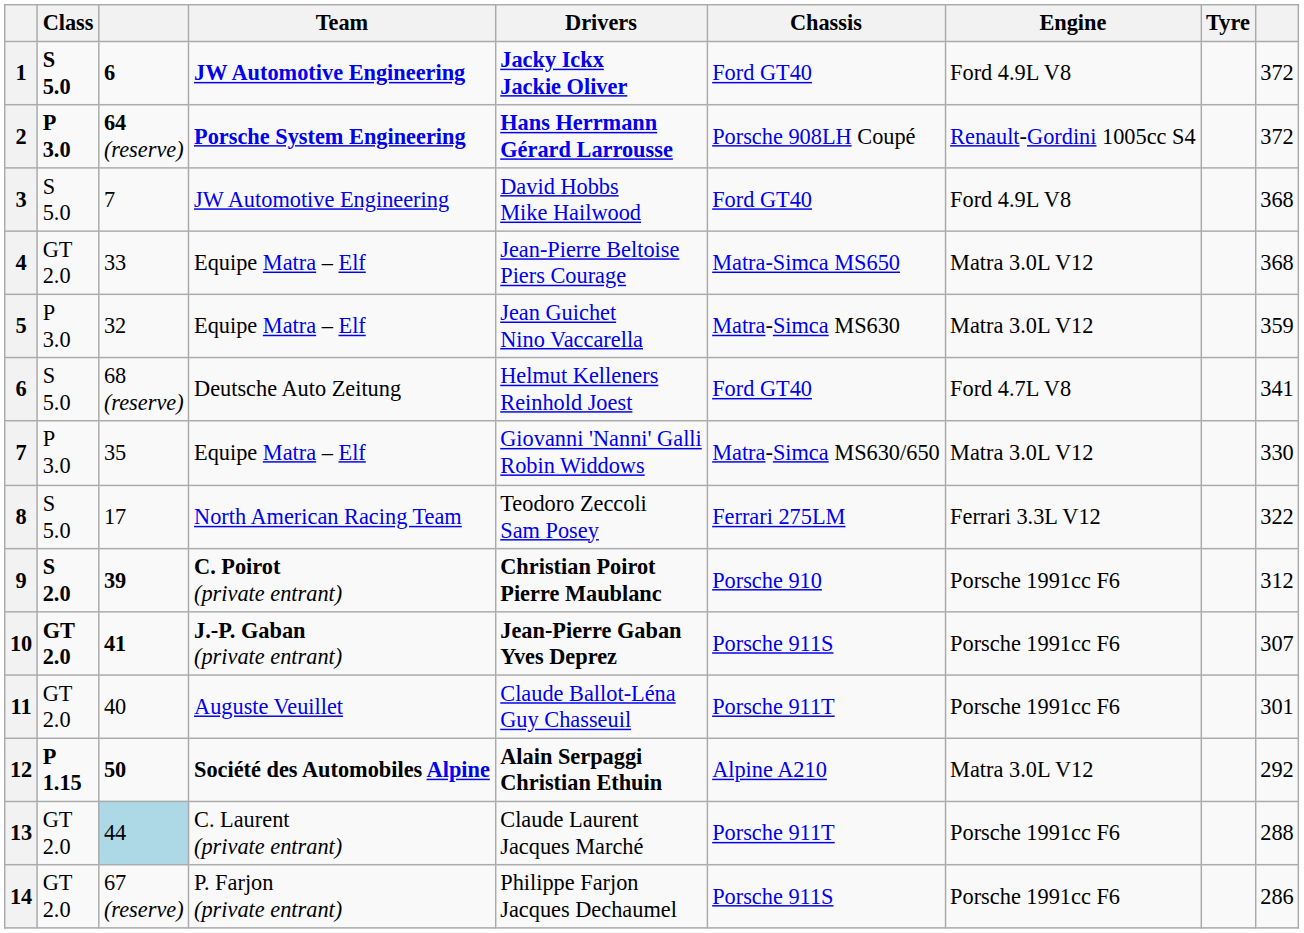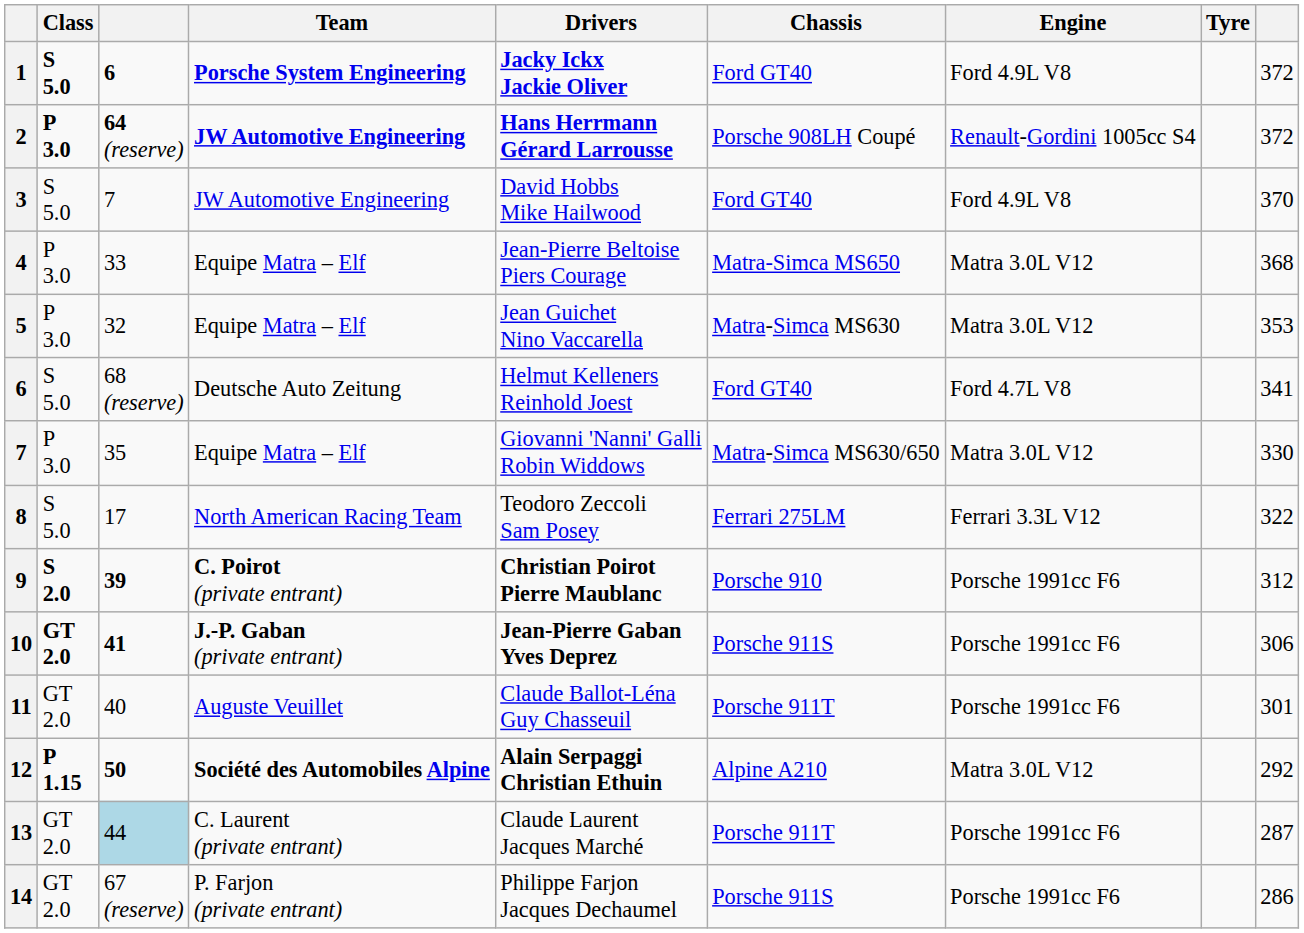1 | Team: JW Automotive Engineering -> Porsche System Engineering
2 | Team: Porsche System Engineering -> JW Automotive Engineering
3 | column 9: 368 -> 370
4 | Class: GT 2.0 -> P 3.0
5 | column 9: 359 -> 353
10 | column 9: 307 -> 306
13 | column 9: 288 -> 287
